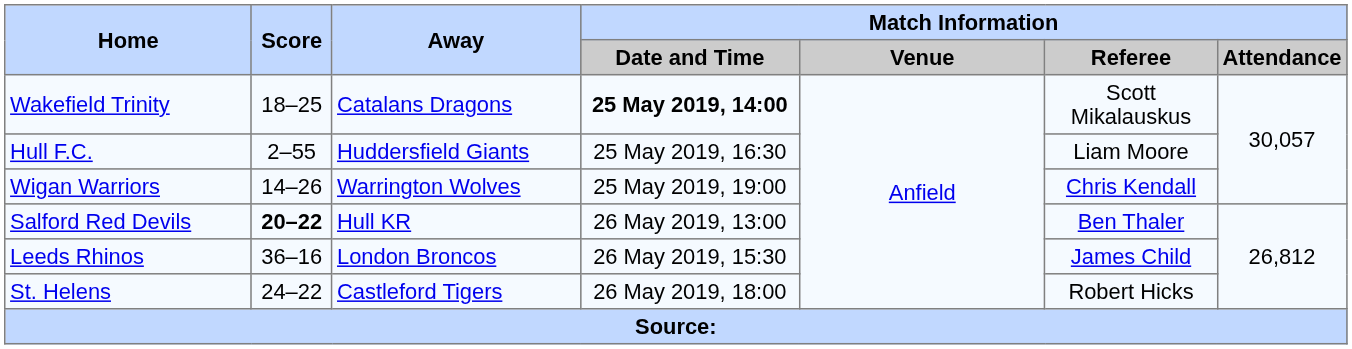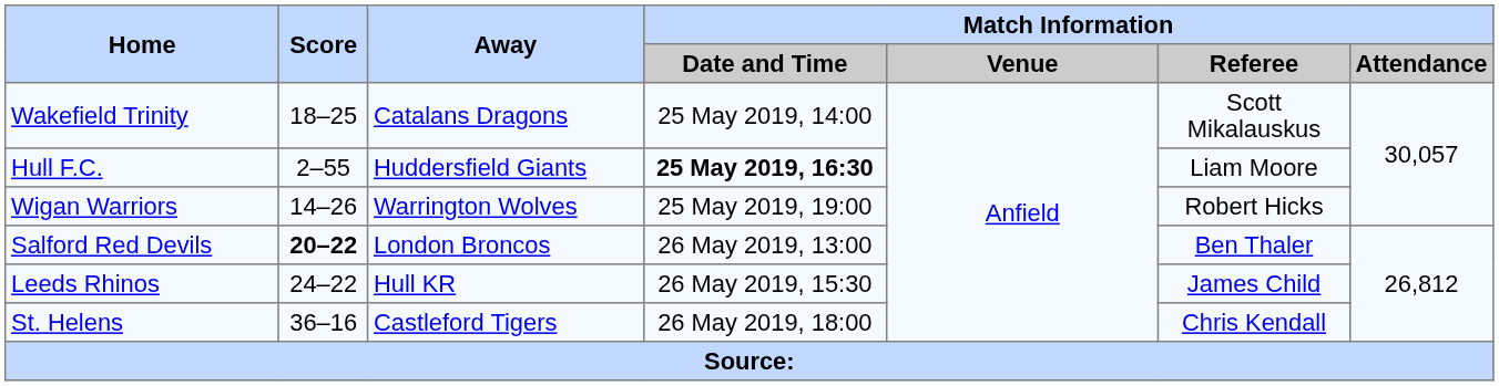Wakefield Trinity | Match Information / Date and Time: bold -> normal
Hull F.C. | Match Information / Date and Time: normal -> bold
Wigan Warriors | Match Information / Referee: Chris Kendall -> Robert Hicks
Salford Red Devils | Away: Hull KR -> London Broncos
Leeds Rhinos | Score: 36–16 -> 24–22
Leeds Rhinos | Away: London Broncos -> Hull KR
St. Helens | Score: 24–22 -> 36–16
St. Helens | Match Information / Referee: Robert Hicks -> Chris Kendall
